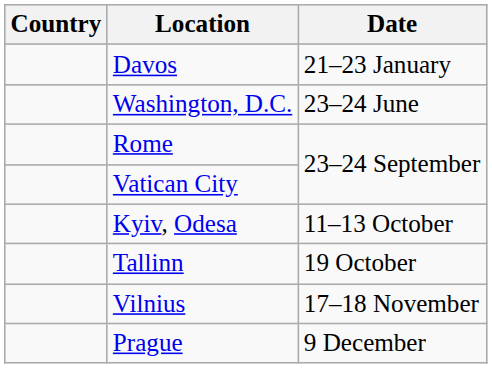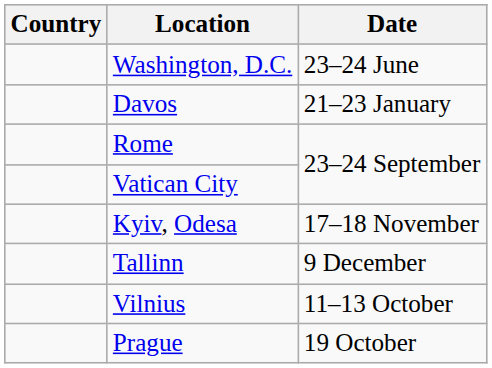rows swapped: Davos <-> Washington, D.C.
Kyiv, Odesa | Date: 11–13 October -> 17–18 November
Tallinn | Date: 19 October -> 9 December
Vilnius | Date: 17–18 November -> 11–13 October
Prague | Date: 9 December -> 19 October
